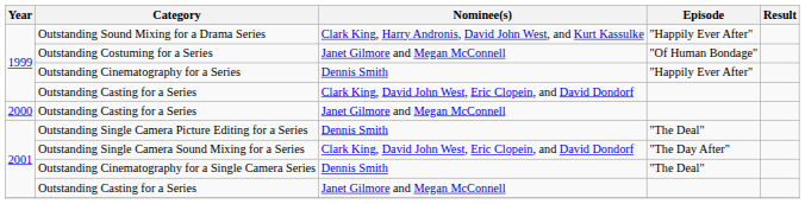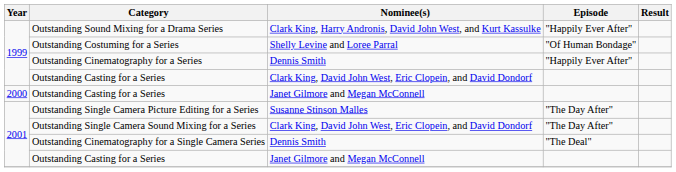Outstanding Costuming for a Series | Nominee(s): Janet Gilmore and Megan McConnell -> Shelly Levine and Loree Parral
Outstanding Single Camera Picture Editing for a Series | Nominee(s): Dennis Smith -> Susanne Stinson Malles
Outstanding Single Camera Picture Editing for a Series | Episode: "The Deal" -> "The Day After"
